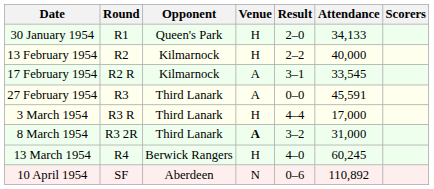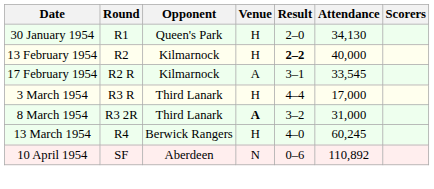30 January 1954 | Attendance: 34,133 -> 34,130
13 February 1954 | Result: normal -> bold
- row: 27 February 1954 | R3 | Third Lanark | A | 0–0 | 45,591
